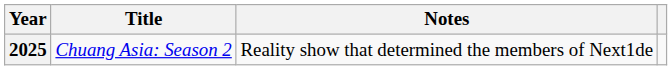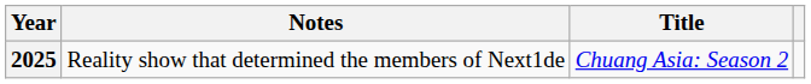columns swapped: Title <-> Notes
